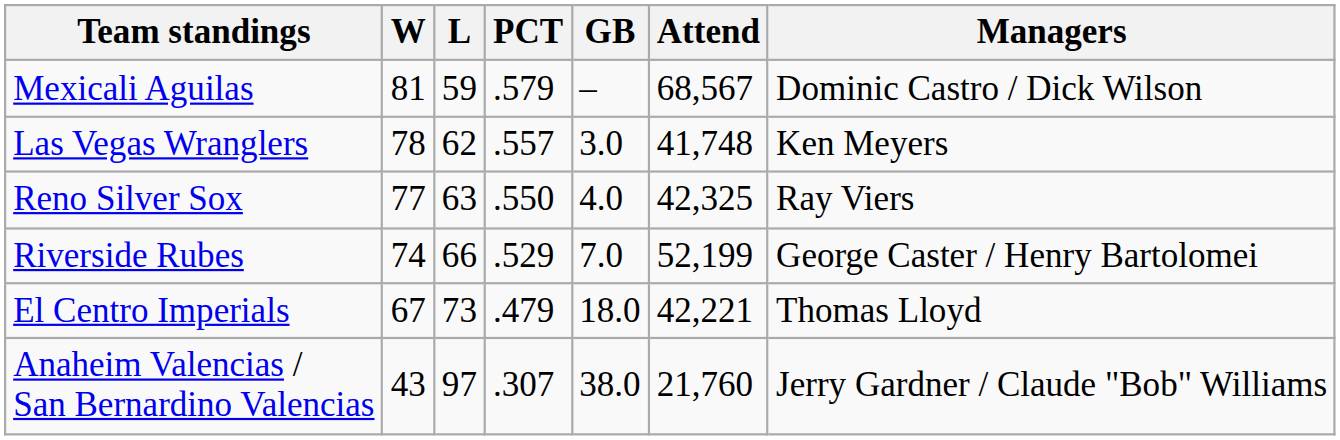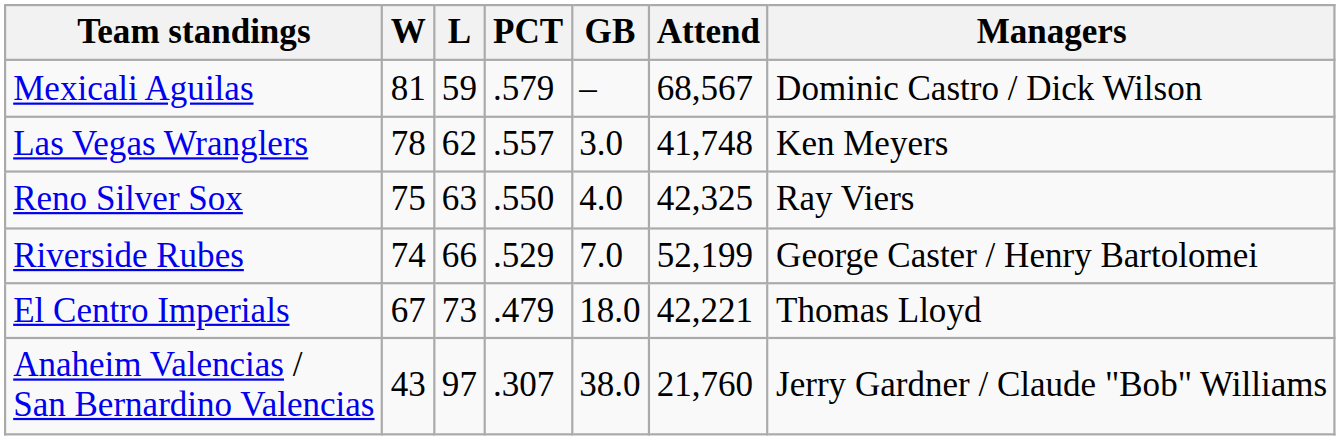Reno Silver Sox | W: 77 -> 75
